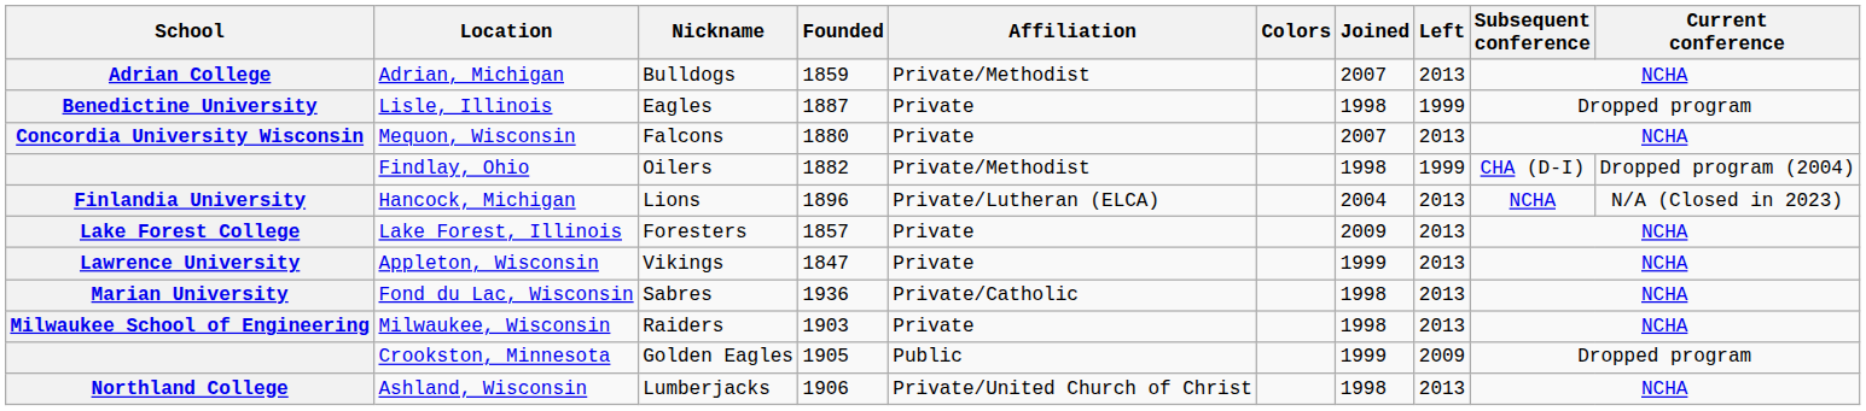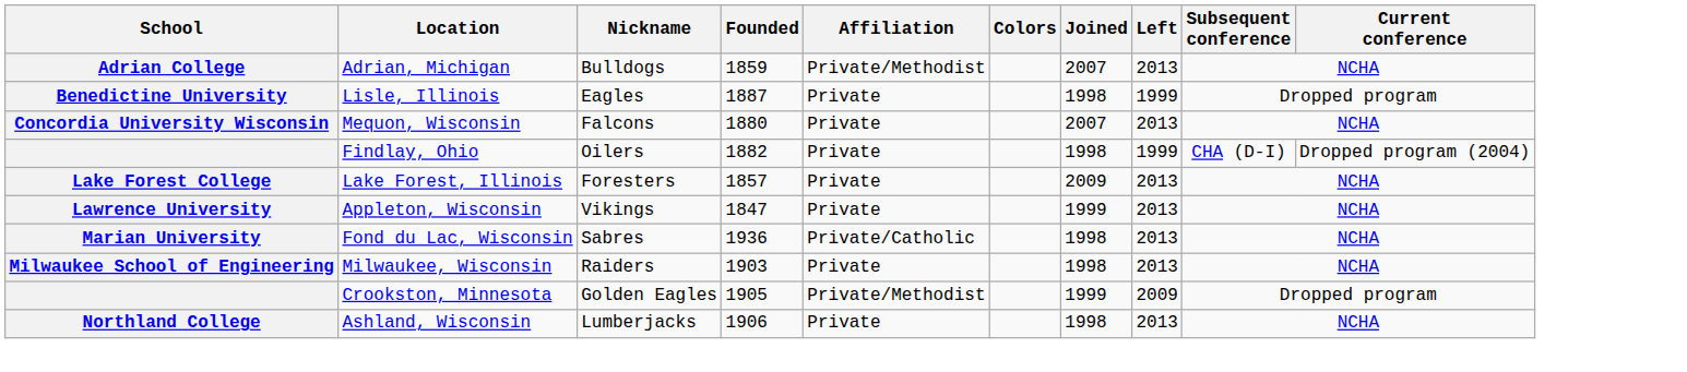Findlay, Ohio | Affiliation: Private/Methodist -> Private
- row: Finlandia University | Hancock, Michigan | Lions | 1896 | Private/Lutheran (ELCA) | 2004 | 2013 | NCHA | N/A (Closed in 2023)
Crookston, Minnesota | Affiliation: Public -> Private/Methodist
Ashland, Wisconsin | Affiliation: Private/United Church of Christ -> Private
